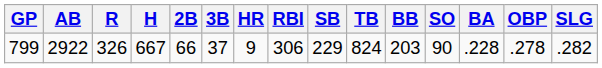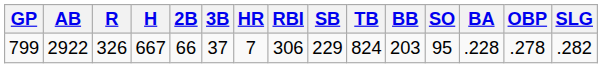799 | HR: 9 -> 7
799 | SO: 90 -> 95
